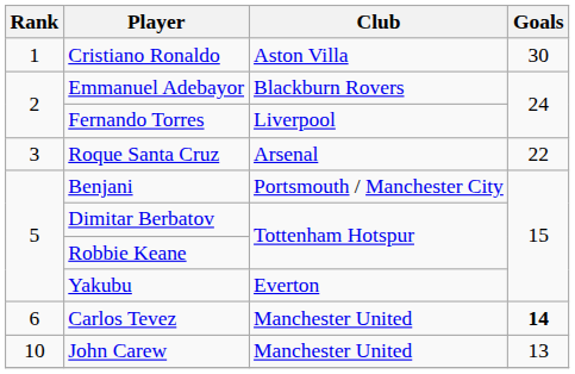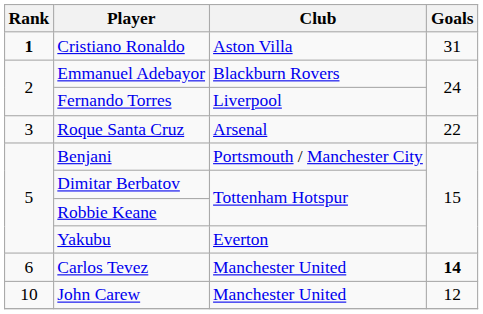Cristiano Ronaldo | Rank: normal -> bold
Cristiano Ronaldo | Goals: 30 -> 31
John Carew | Goals: 13 -> 12
